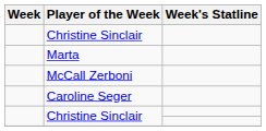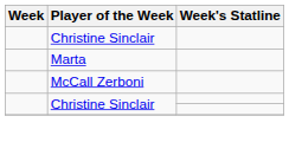- row: Caroline Seger
